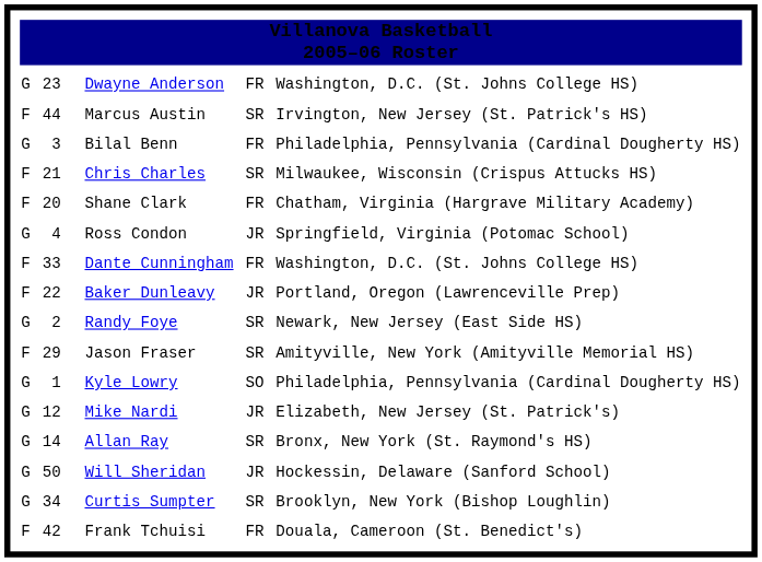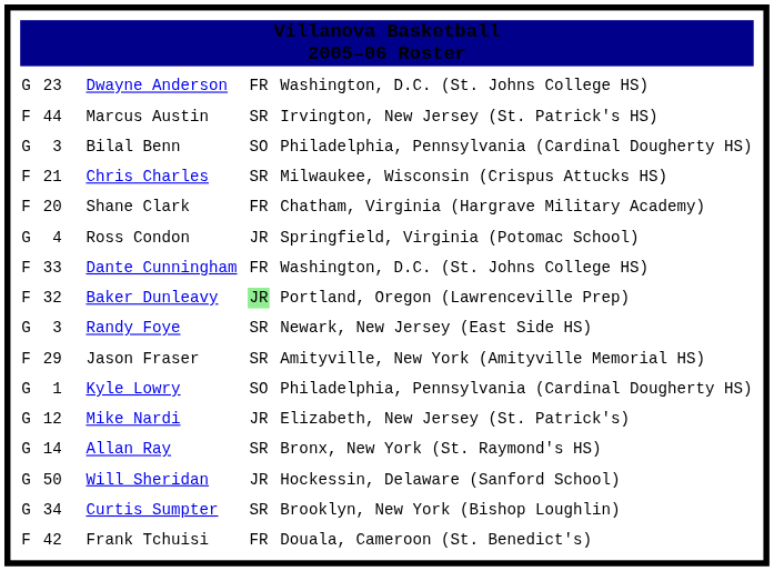Bilal Benn | column 5: FR -> SO
Baker Dunleavy | column 2: 22 -> 32
Baker Dunleavy | column 5: no background -> lightgreen background
Randy Foye | column 2: 2 -> 3
